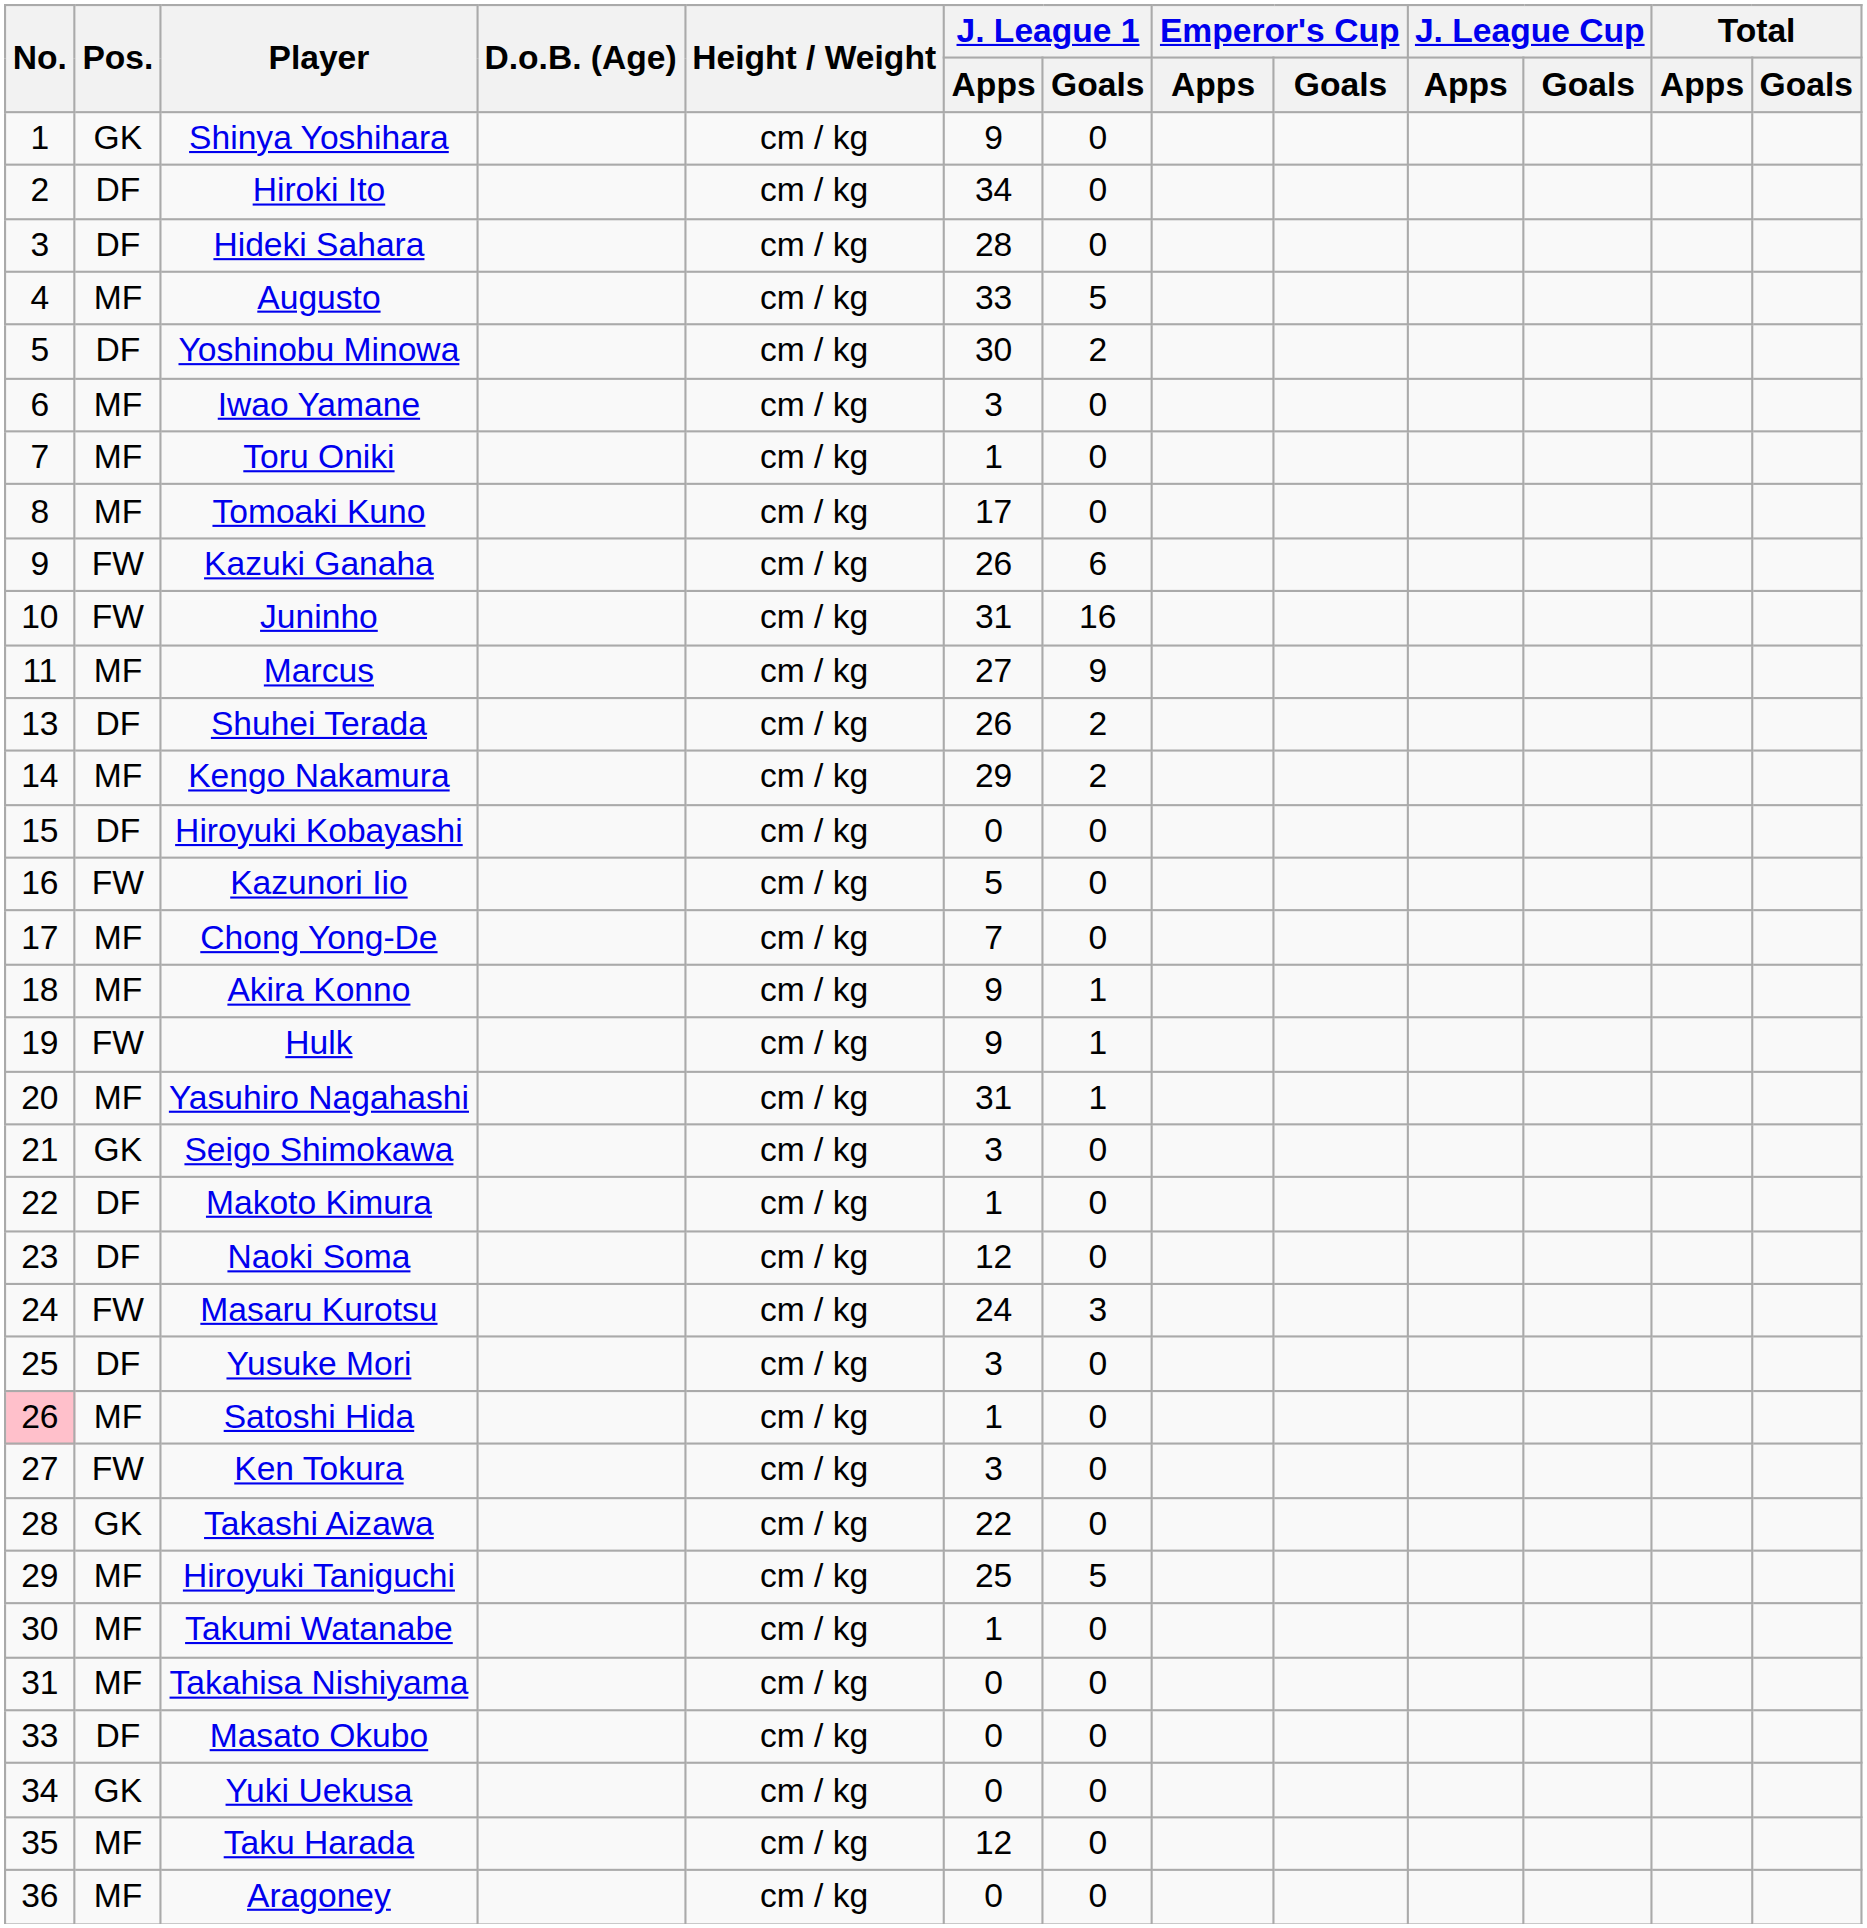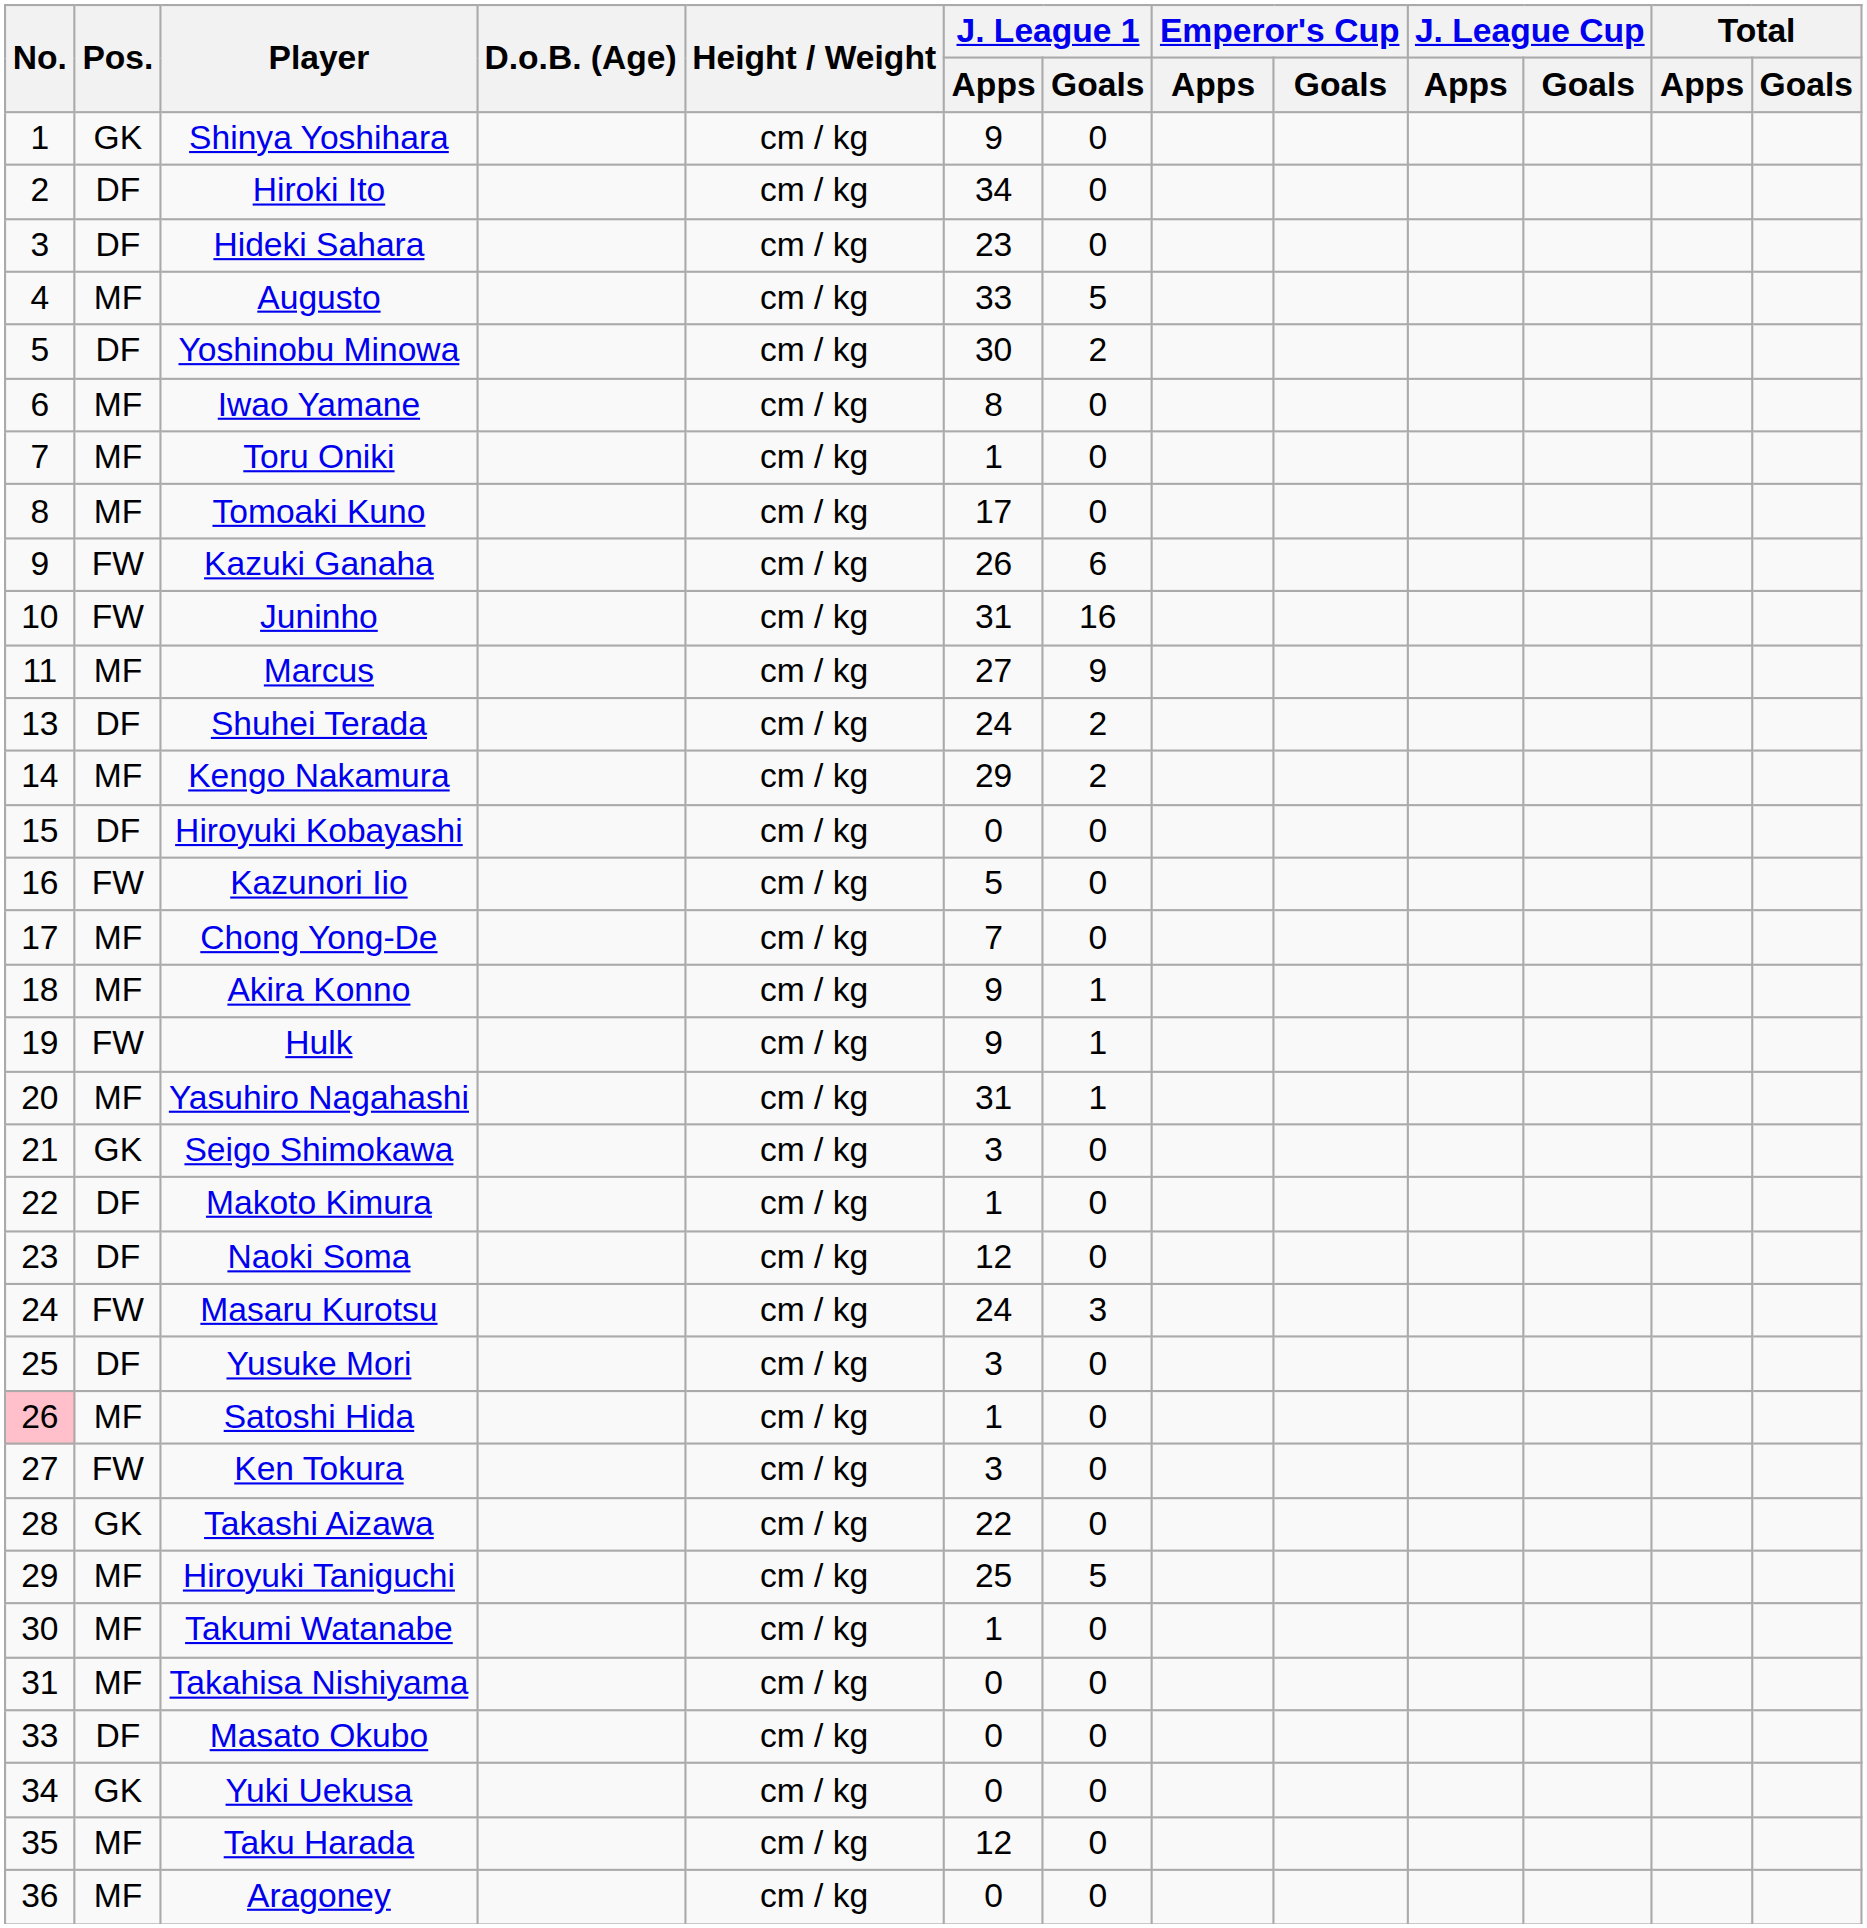Hideki Sahara | J. League 1 / Apps: 28 -> 23
Iwao Yamane | J. League 1 / Apps: 3 -> 8
Shuhei Terada | J. League 1 / Apps: 26 -> 24
